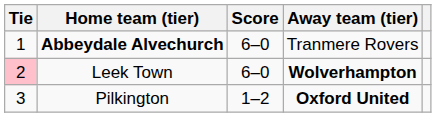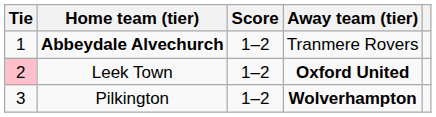Abbeydale Alvechurch | Score: 6–0 -> 1–2
Leek Town | Score: 6–0 -> 1–2
Leek Town | Away team (tier): Wolverhampton -> Oxford United
Pilkington | Away team (tier): Oxford United -> Wolverhampton
